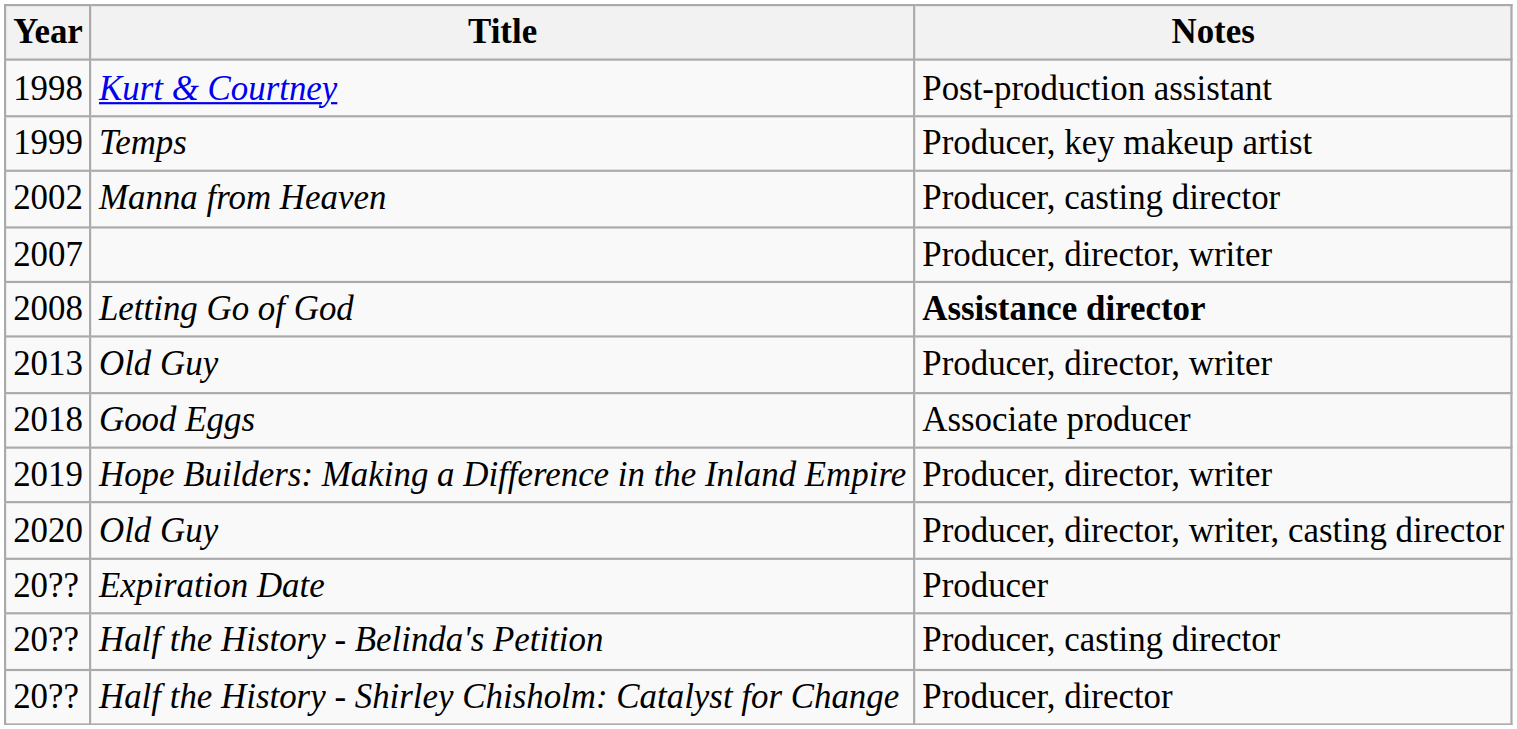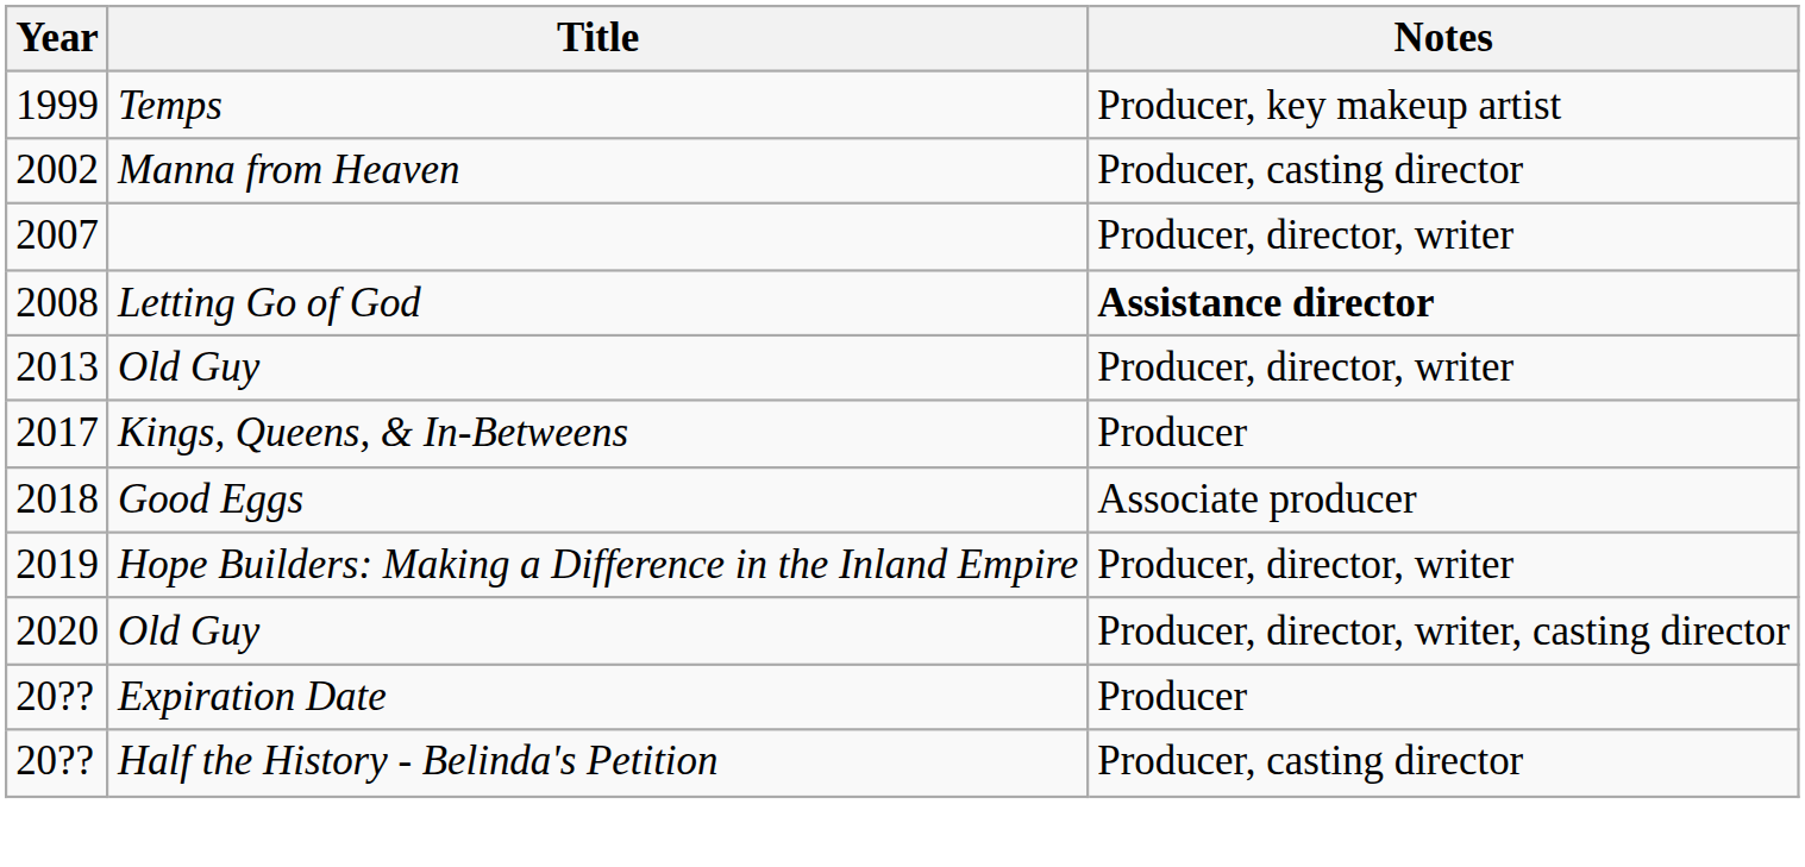- row: 1998 | Kurt & Courtney | Post-production assistant
+ row: 2017 | Kings, Queens, & In-Betweens | Producer
- row: 20?? | Half the History - Shirley Chisholm: Catalyst for Change | Producer, director
